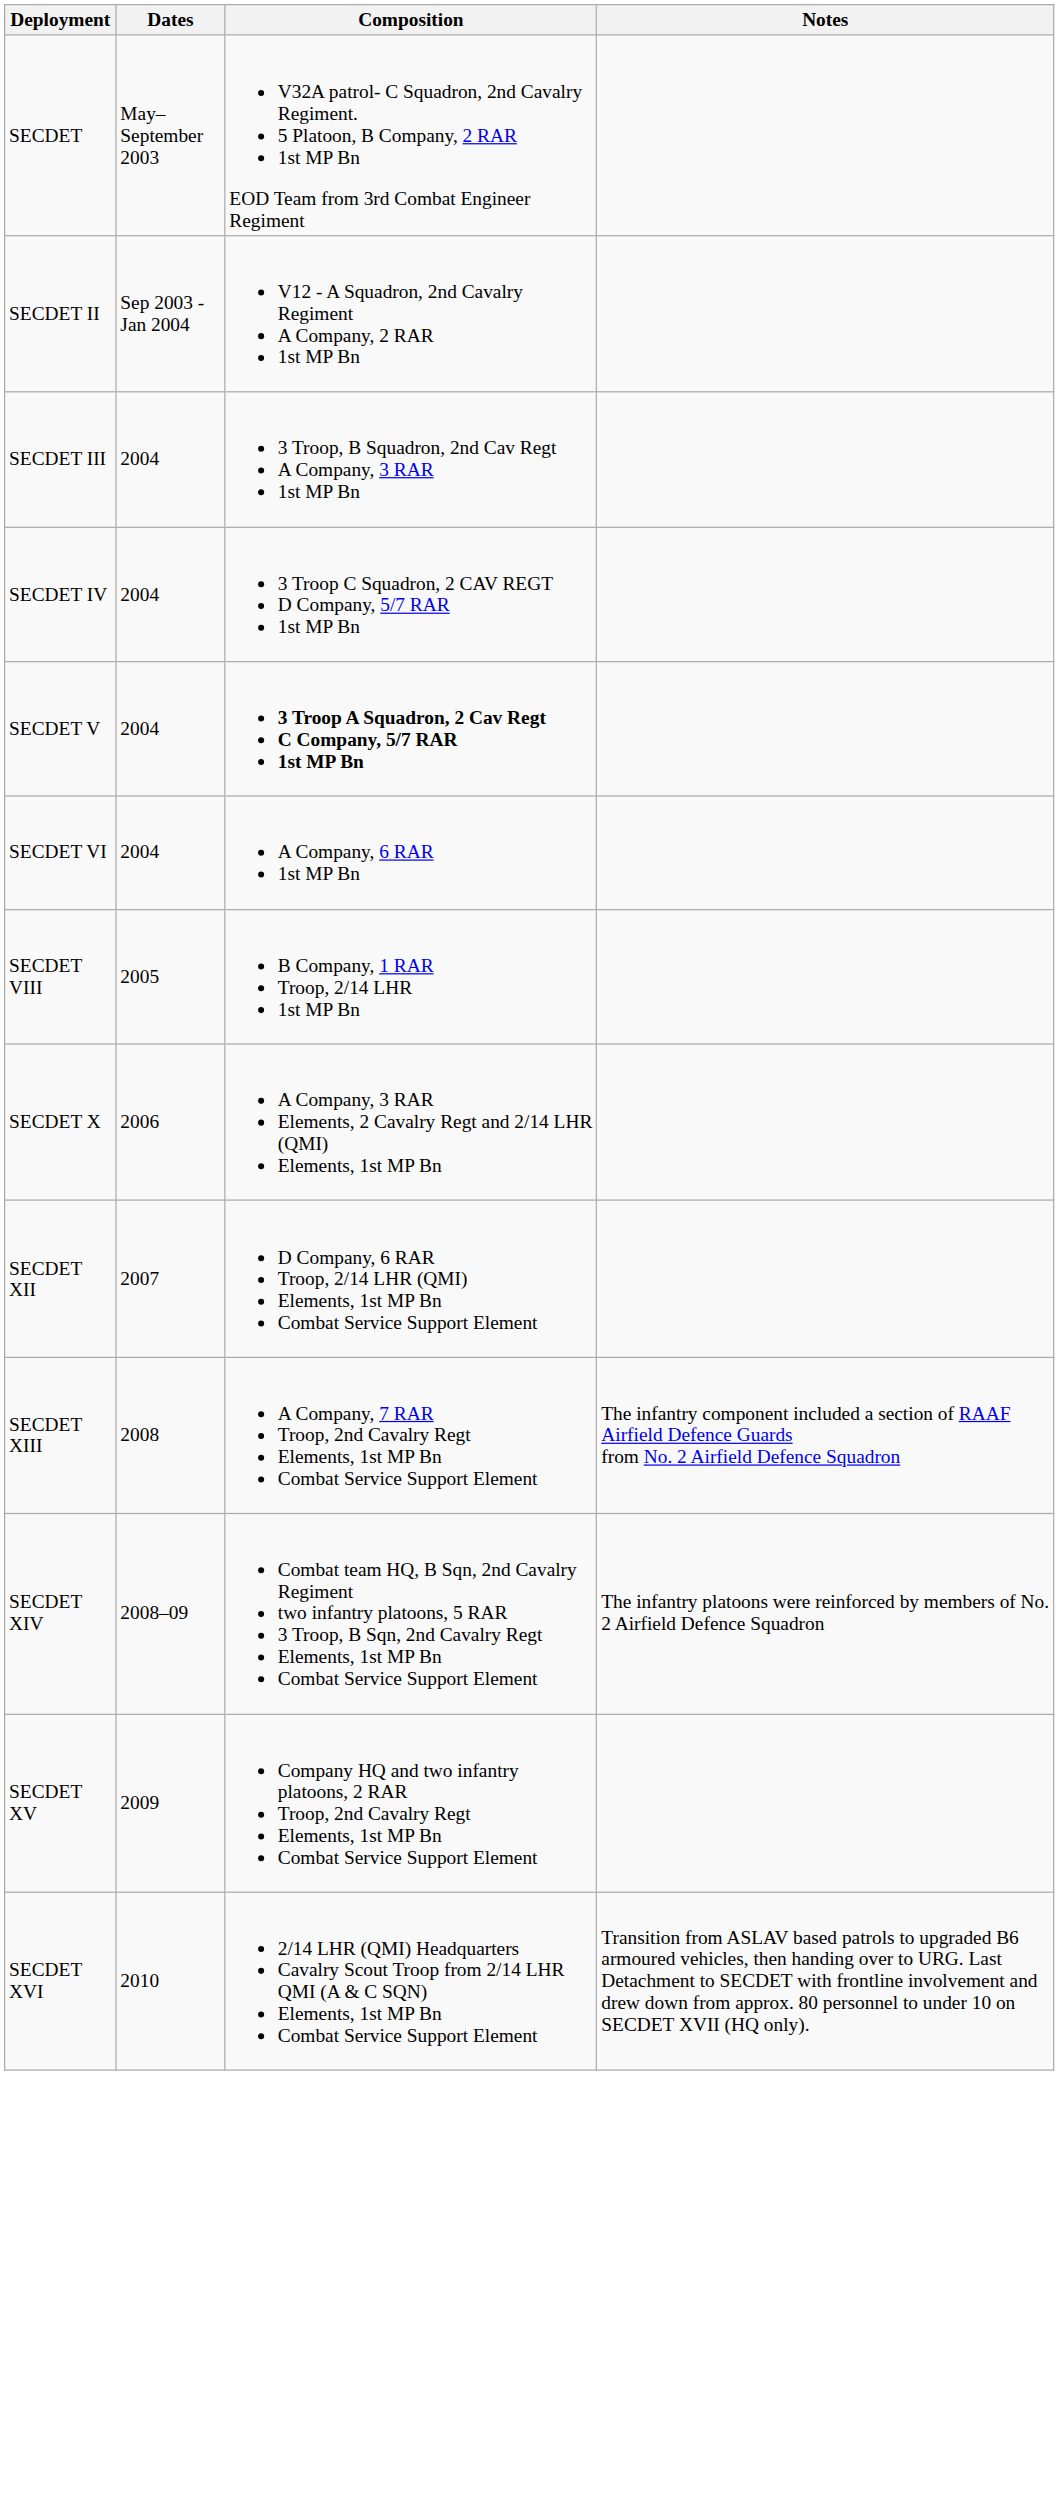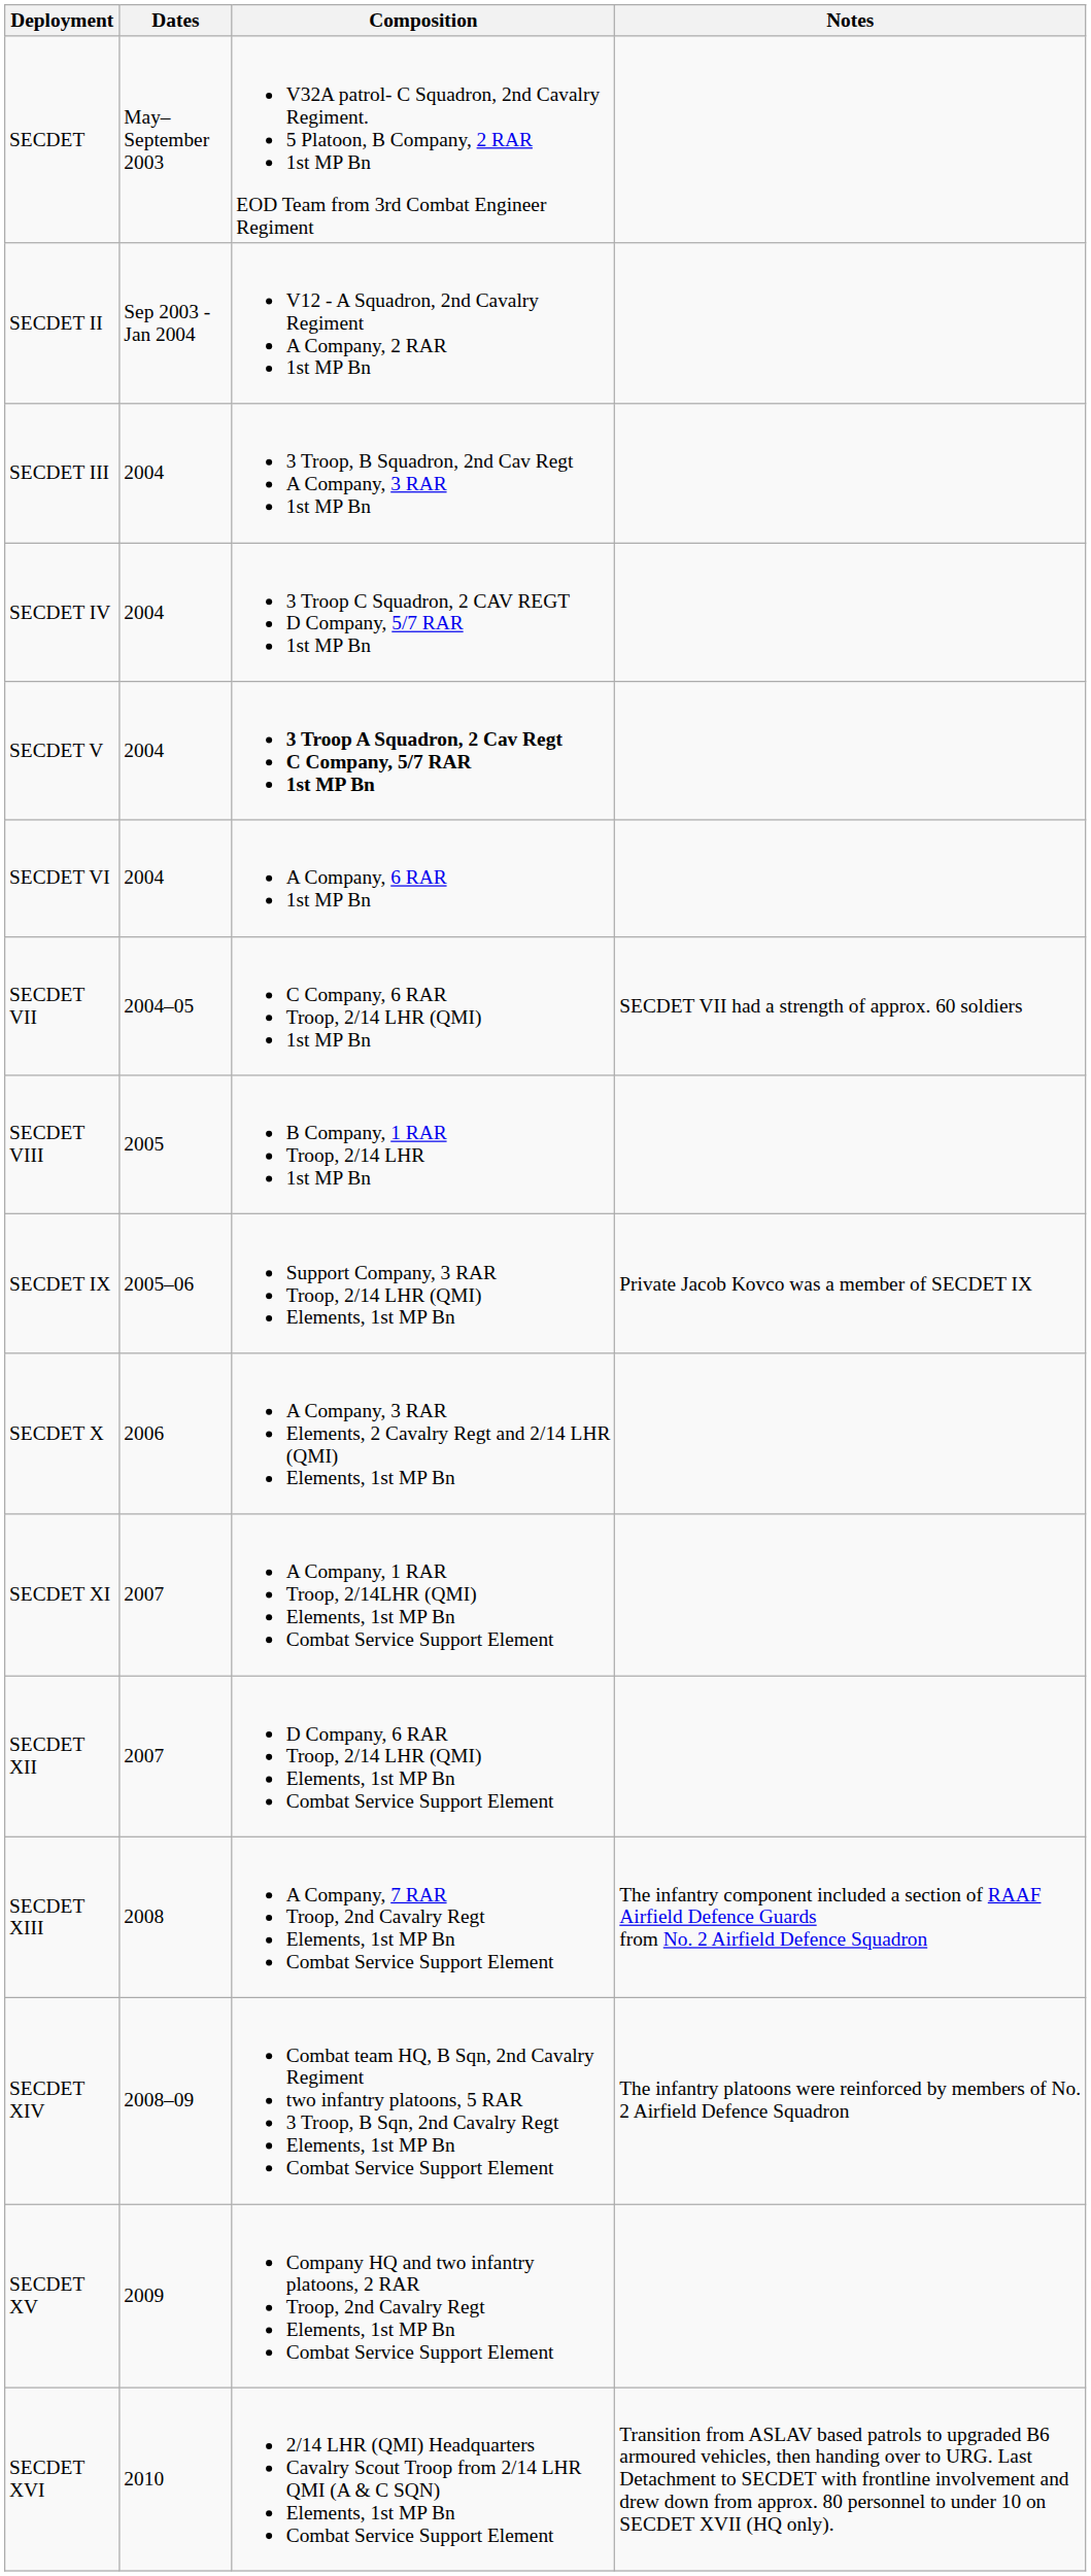+ row: SECDET VII | 2004–05 | C Company, 6 RAR Troop, 2/14 LHR (QMI) 1st MP Bn | SECDET VII had a strength of approx. 60 soldiers
+ row: SECDET IX | 2005–06 | Support Company, 3 RAR Troop, 2/14 LHR (QMI) Elements, 1st MP Bn | Private Jacob Kovco was a member of SECDET IX
+ row: SECDET XI | 2007 | A Company, 1 RAR Troop, 2/14LHR (QMI) Elements, 1st MP Bn Combat Service Support Element
